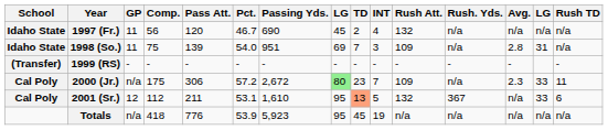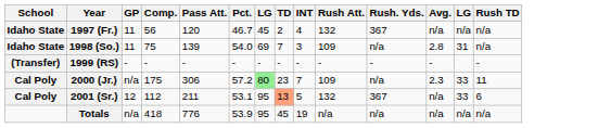- column: Passing Yds. | 690 | 951 | - | 2,672 | 1,610 | 5,923
1997 (Fr.) | Rush. Yds.: n/a -> 367
